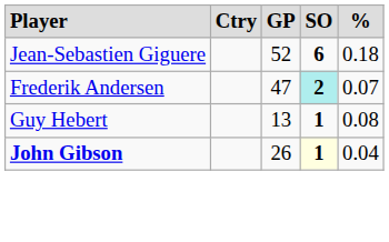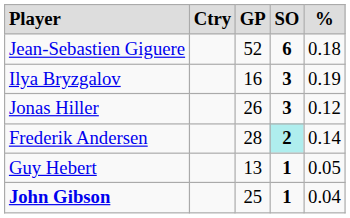+ row: Ilya Bryzgalov | 16 | 3 | 0.19
+ row: Jonas Hiller | 26 | 3 | 0.12
Frederik Andersen | column 3: 47 -> 28
Frederik Andersen | column 5: 0.07 -> 0.14
Guy Hebert | column 5: 0.08 -> 0.05
John Gibson | column 3: 26 -> 25
John Gibson | column 4: lightyellow background -> no background
